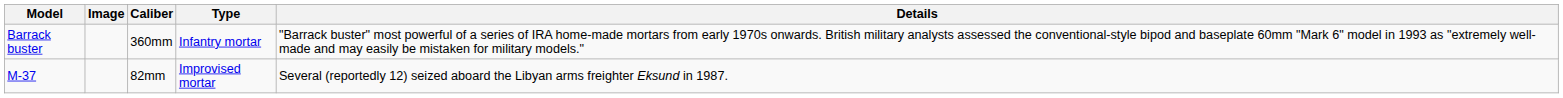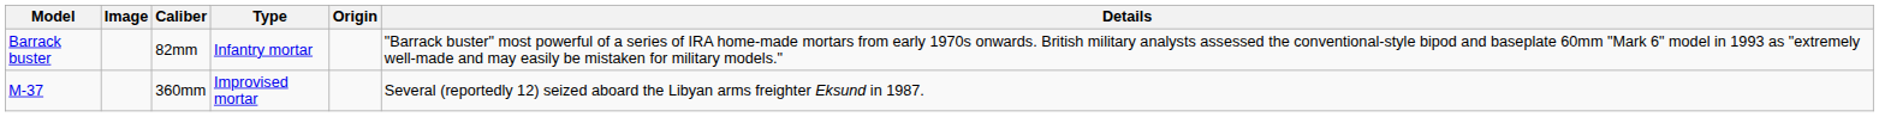+ column: Origin
Barrack buster | Caliber: 360mm -> 82mm
M-37 | Caliber: 82mm -> 360mm
